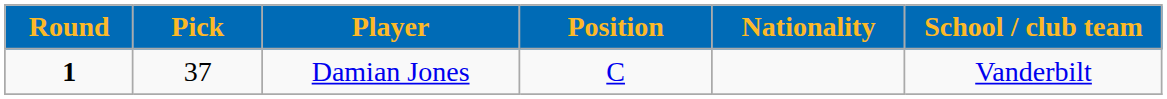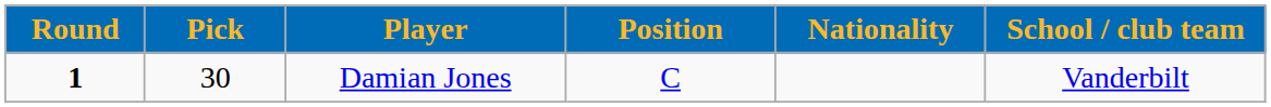Damian Jones | Pick: 37 -> 30
